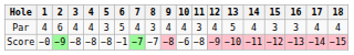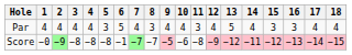Par | 2: 6 -> 4
Score | 9: −8 -> −5
Score | 13: −10 -> −12
